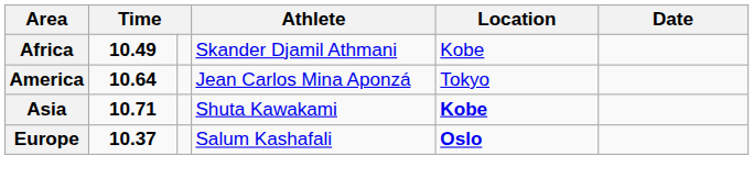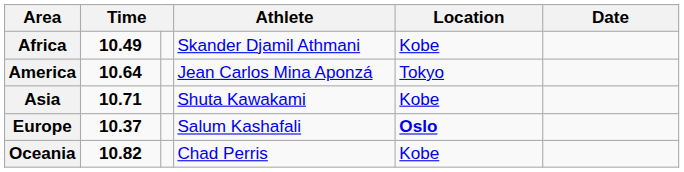Asia | Location: bold -> normal
+ row: Oceania | 10.82 | Chad Perris | Kobe
